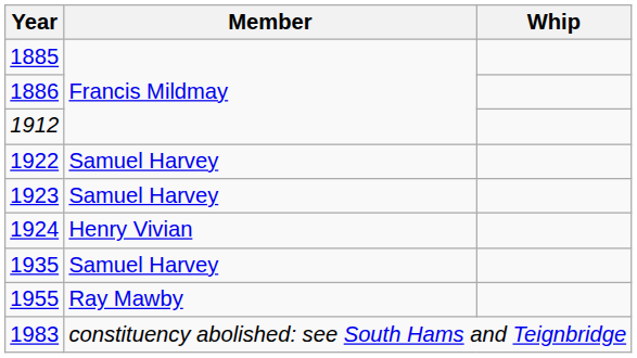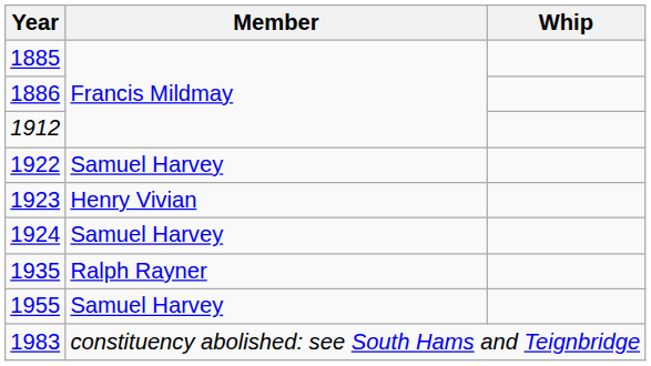1923 | Member: Samuel Harvey -> Henry Vivian
1924 | Member: Henry Vivian -> Samuel Harvey
1935 | Member: Samuel Harvey -> Ralph Rayner
1955 | Member: Ray Mawby -> Samuel Harvey
